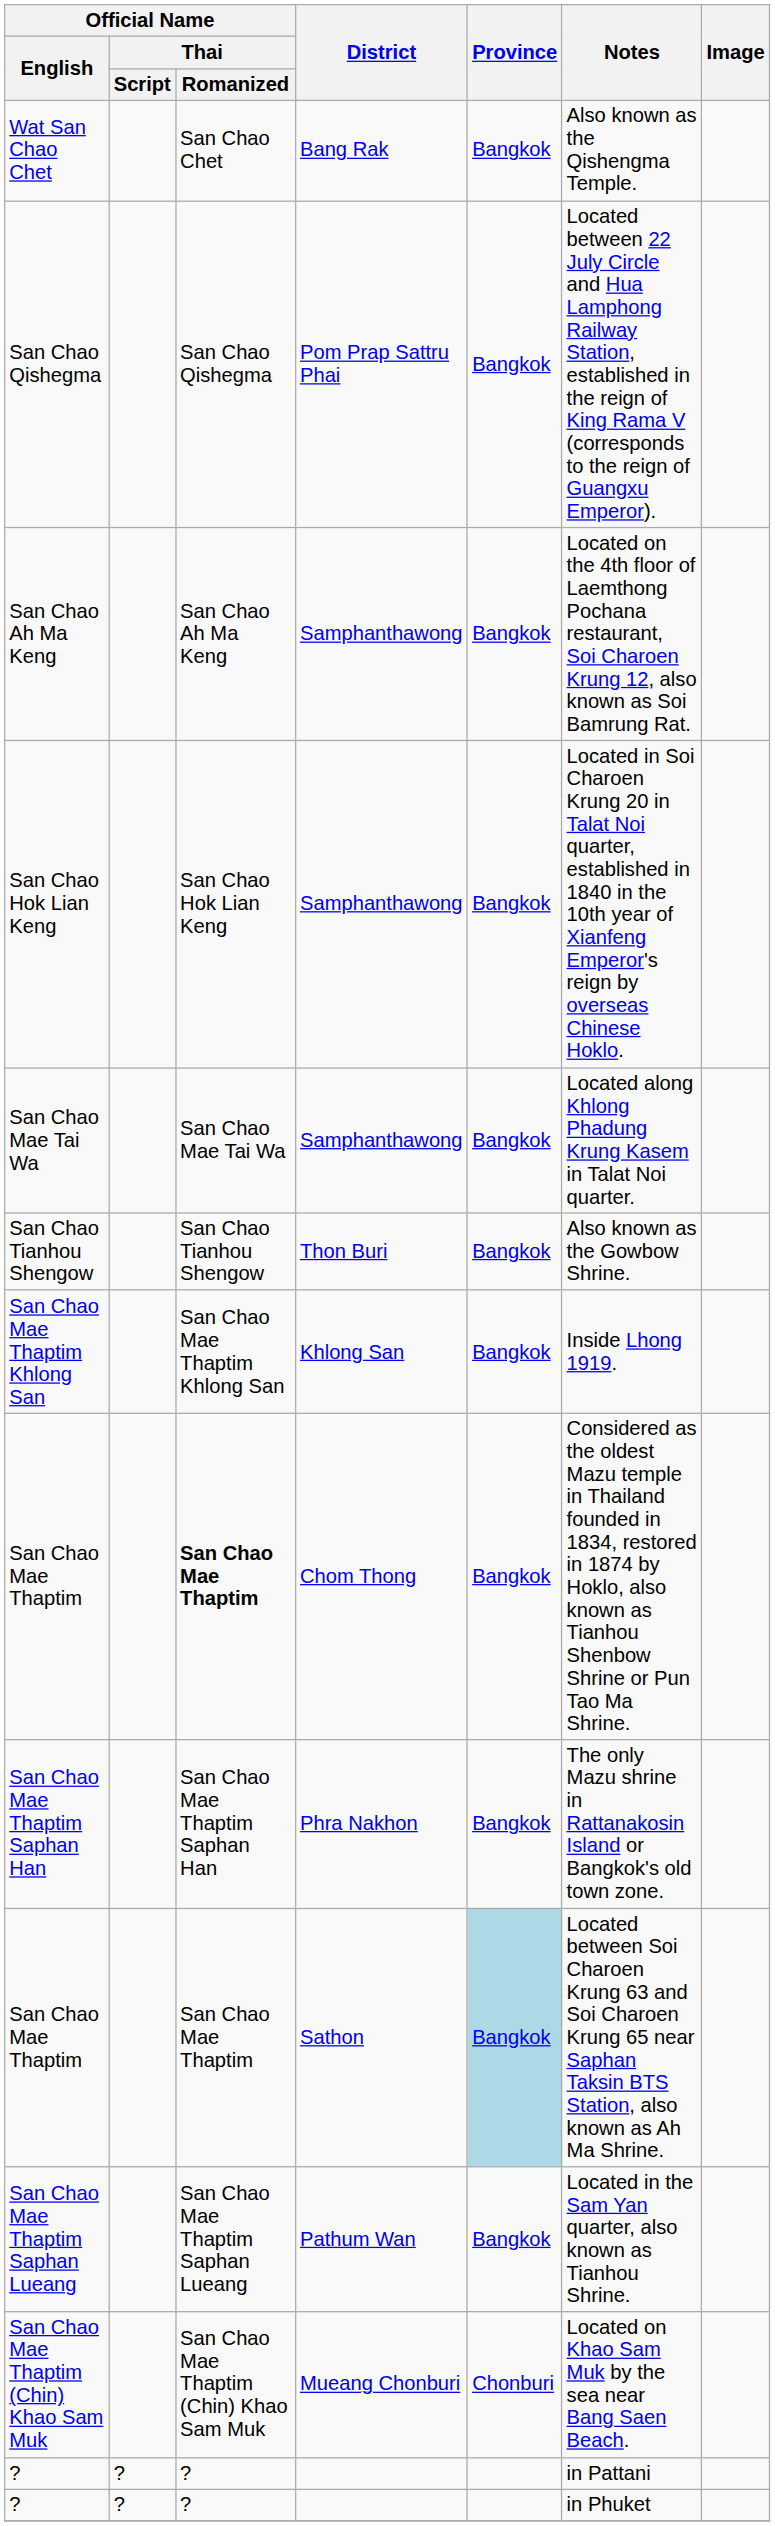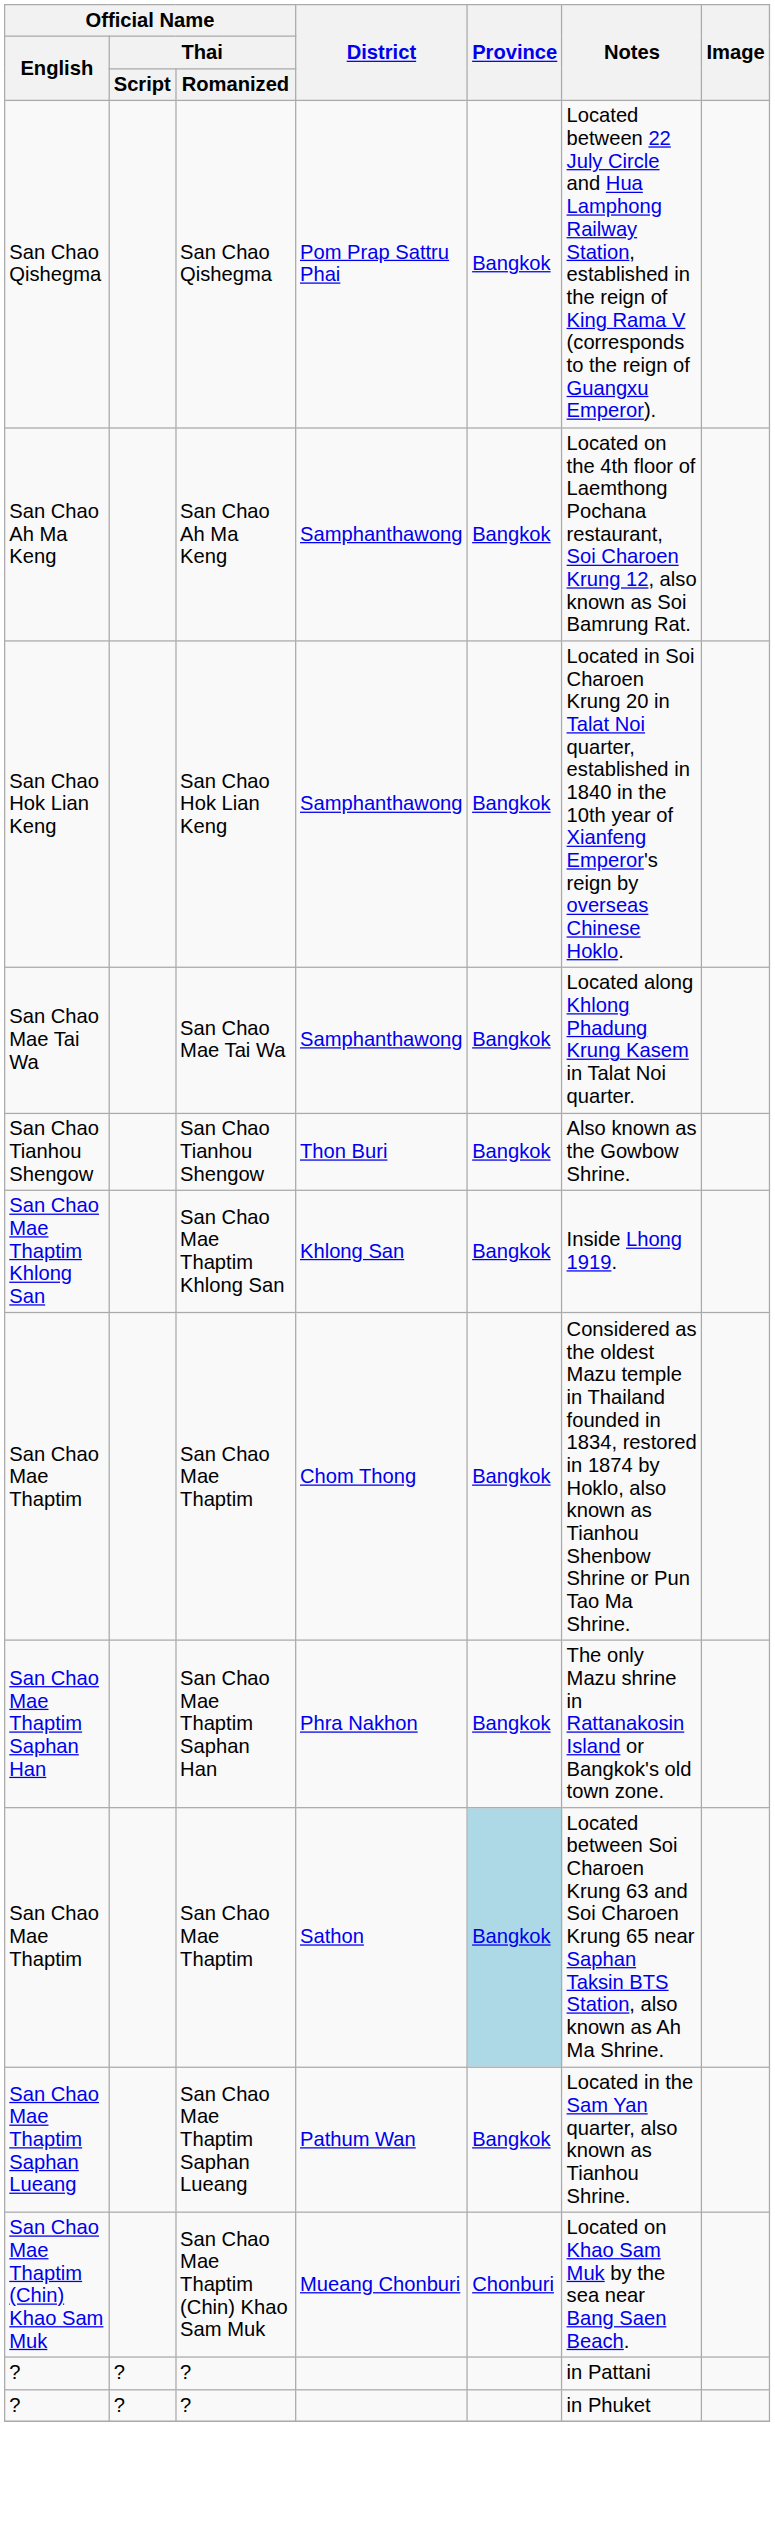- row: Wat San Chao Chet | San Chao Chet | Bang Rak | Bangkok | Also known as the Qishengma Temple.
San Chao Mae Thaptim / Chom Thong | Official Name / Thai / Romanized: bold -> normal
